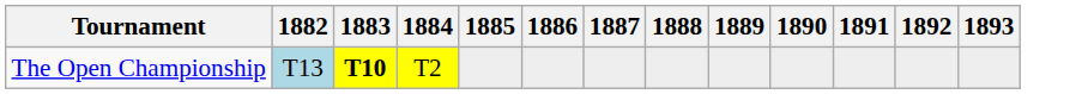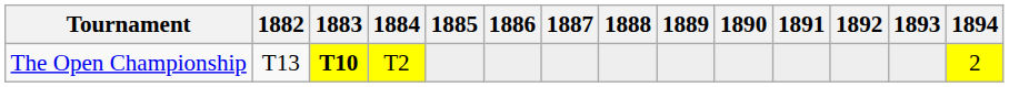+ column: 1894 | 2
The Open Championship | 1882: lightblue background -> no background
